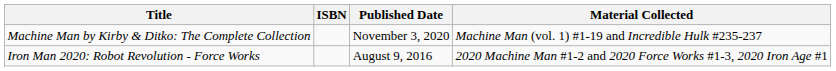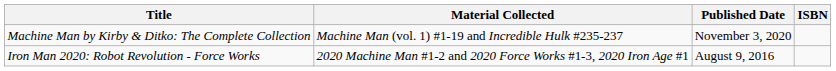columns swapped: Material Collected <-> ISBN
